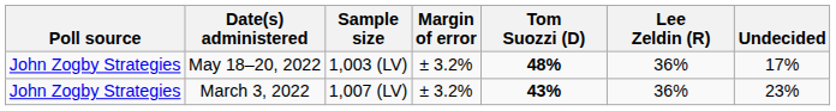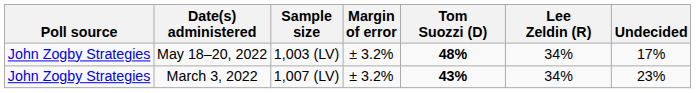May 18–20, 2022 | Lee Zeldin (R): 36% -> 34%
March 3, 2022 | Lee Zeldin (R): 36% -> 34%
